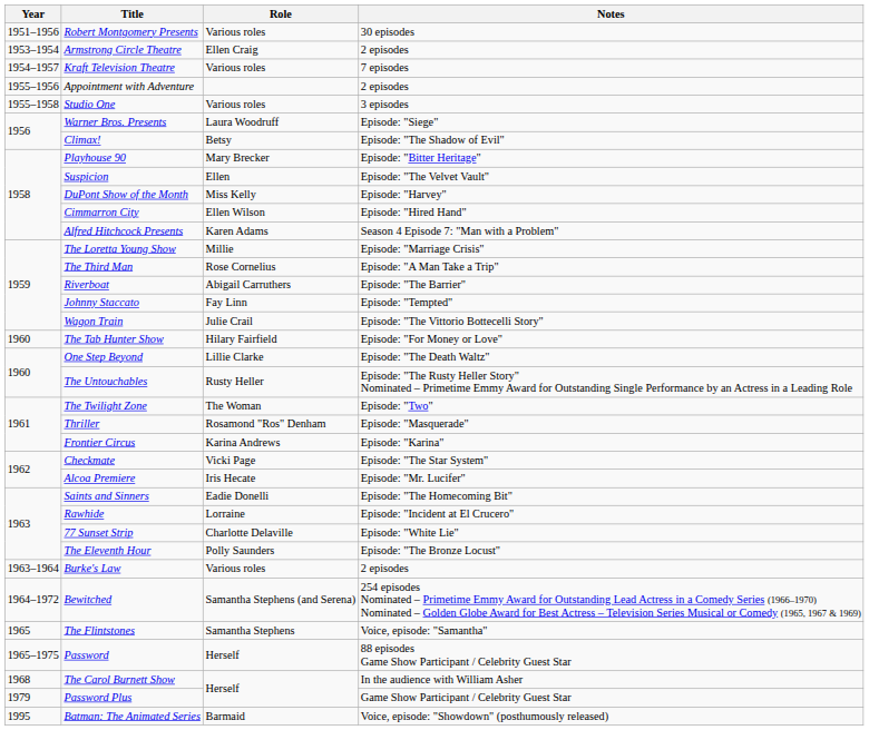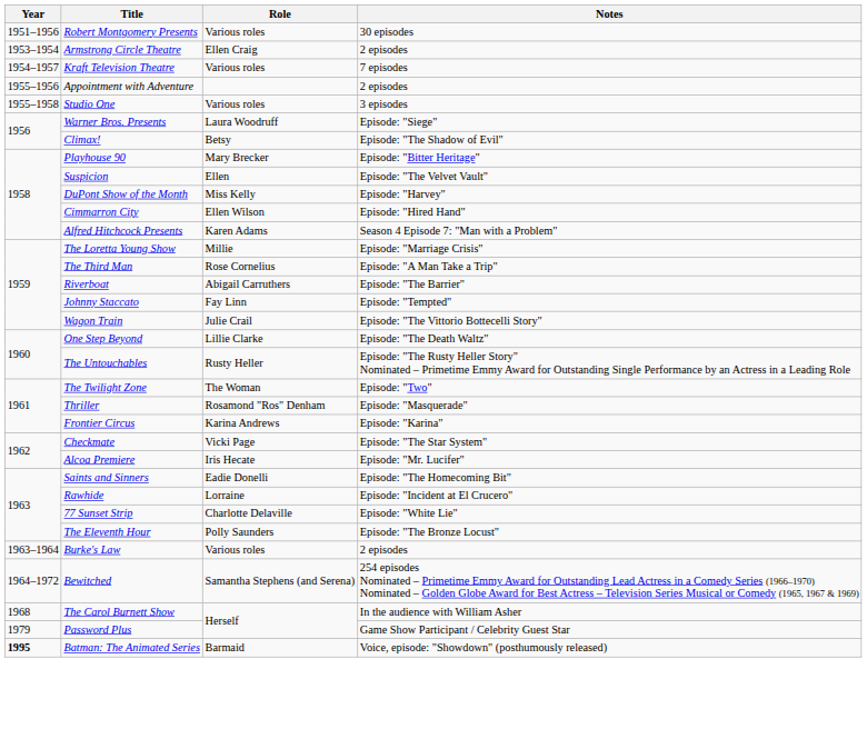- row: 1960 | The Tab Hunter Show | Hilary Fairfield | Episode: "For Money or Love"
- row: 1965 | The Flintstones | Samantha Stephens | Voice, episode: "Samantha"
- row: 1965–1975 | Password | Herself | 88 episodes Game Show Participant / Celebrity Guest Star
Batman: The Animated Series | Year: normal -> bold
